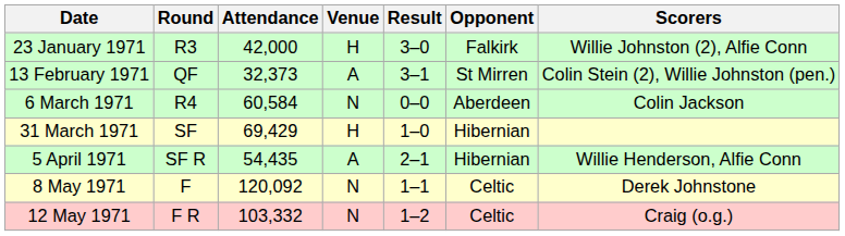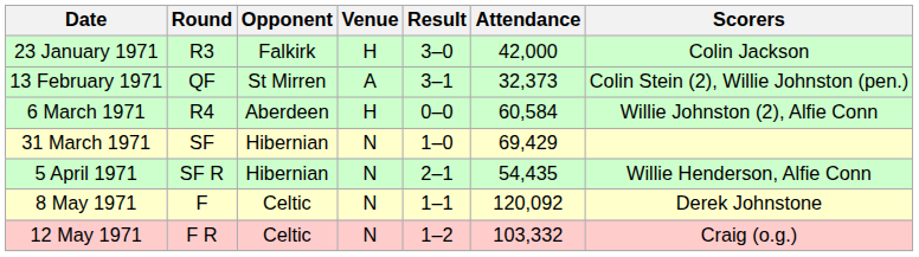columns swapped: Opponent <-> Attendance
23 January 1971 | Scorers: Willie Johnston (2), Alfie Conn -> Colin Jackson
6 March 1971 | Venue: N -> H
6 March 1971 | Scorers: Colin Jackson -> Willie Johnston (2), Alfie Conn
31 March 1971 | Venue: H -> N
5 April 1971 | Venue: A -> N
